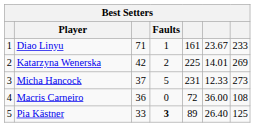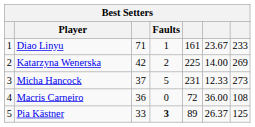Katarzyna Wenerska | column 6: 14.01 -> 14.00
Pia Kästner | column 6: 26.40 -> 26.37
